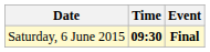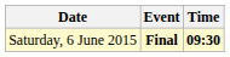columns swapped: Time <-> Event
